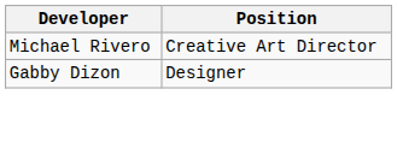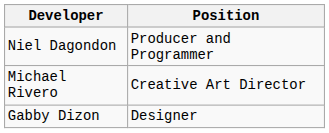+ row: Niel Dagondon | Producer and Programmer
